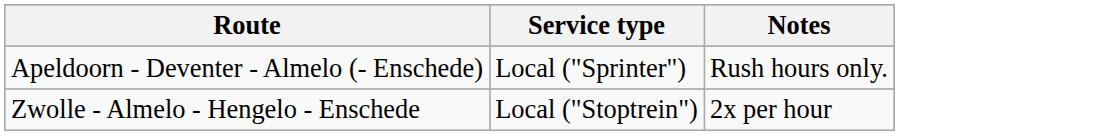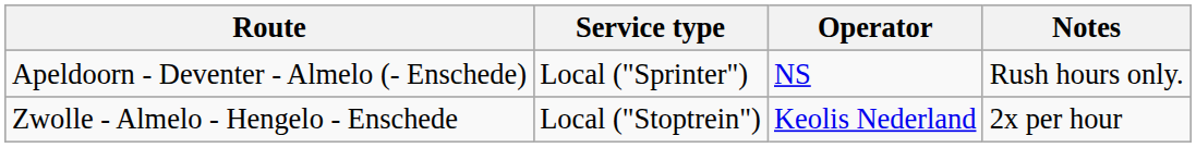+ column: Operator | NS | Keolis Nederland
